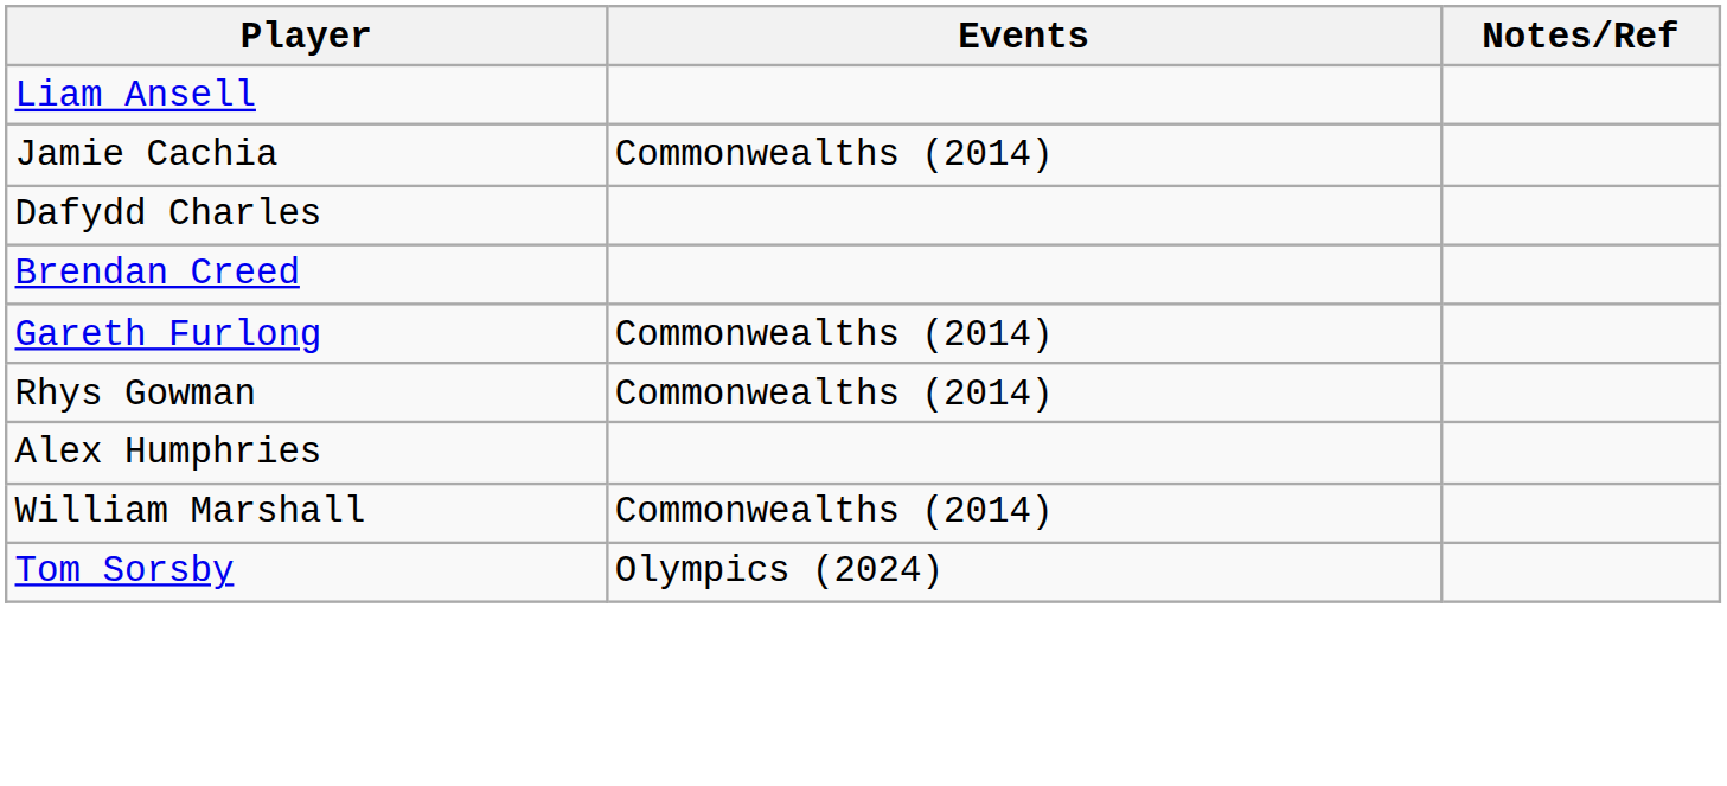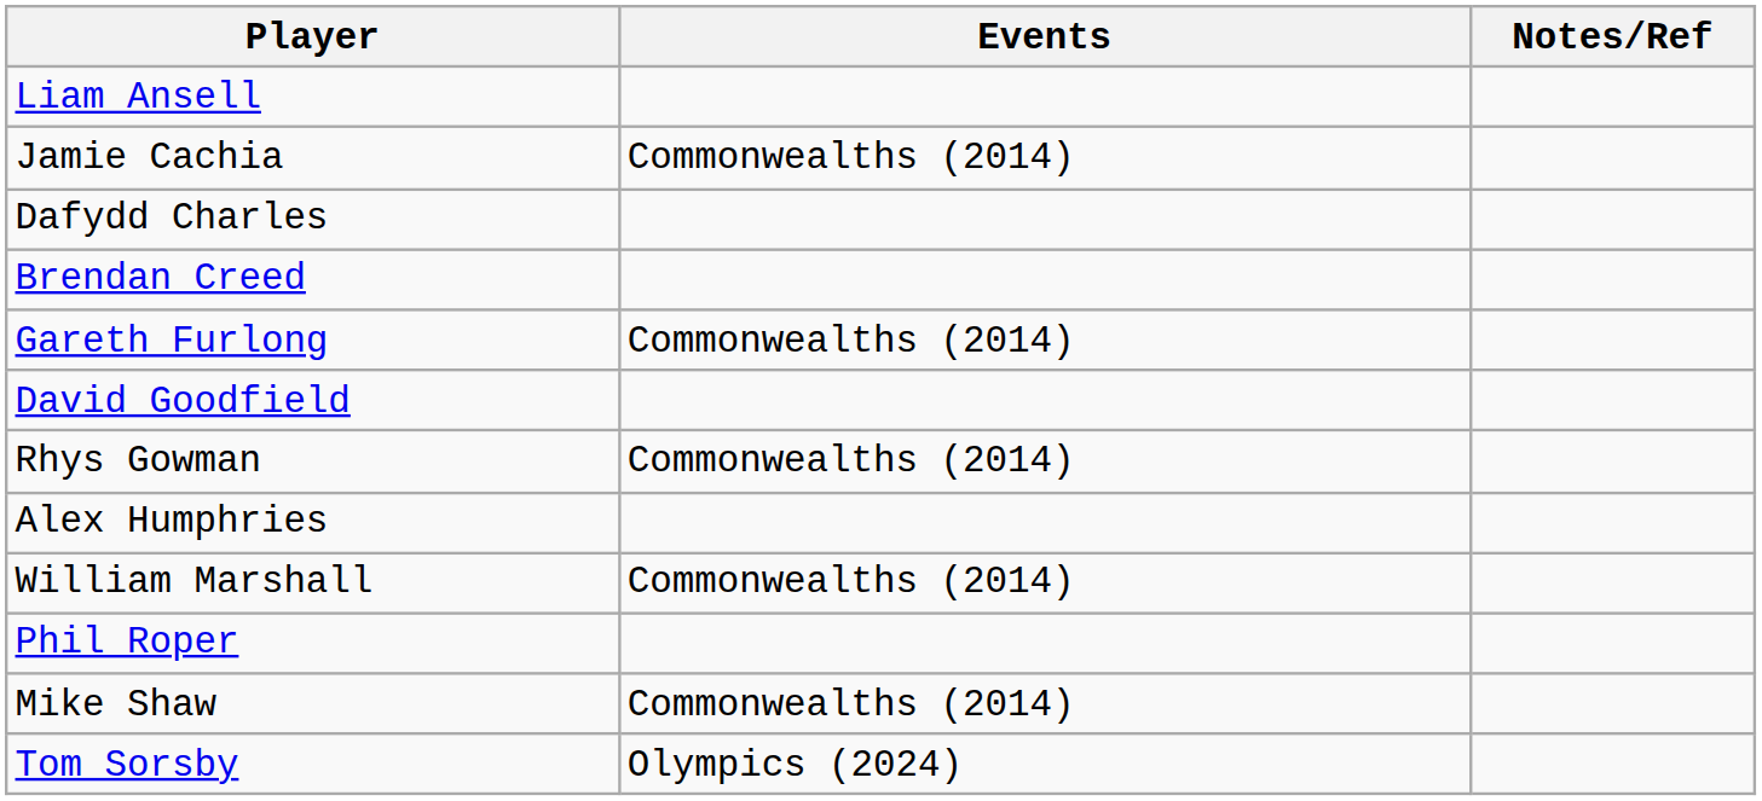+ row: David Goodfield
+ row: Phil Roper
+ row: Mike Shaw | Commonwealths (2014)
